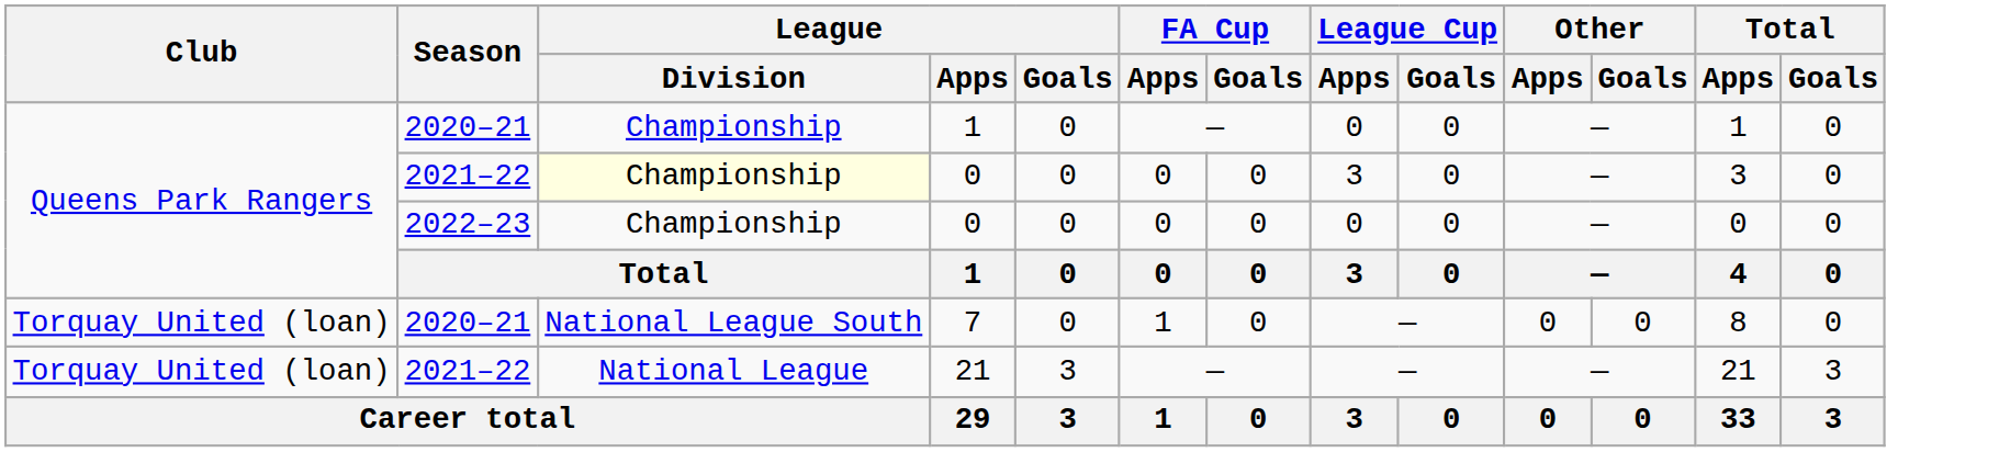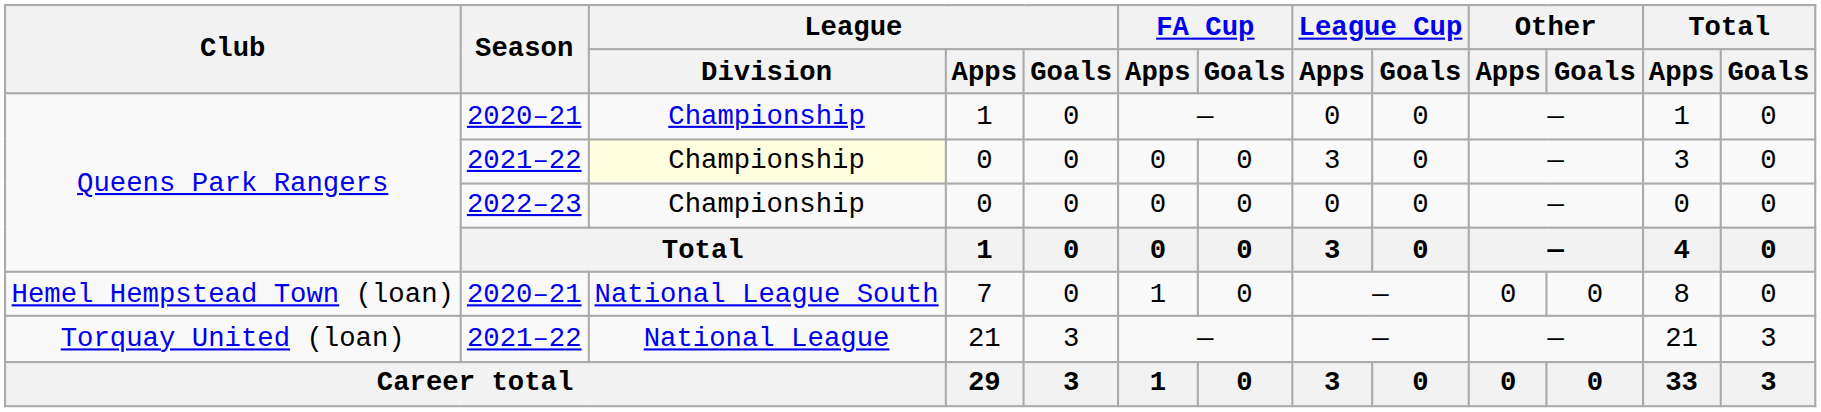7 | Club: Torquay United (loan) -> Hemel Hempstead Town (loan)
